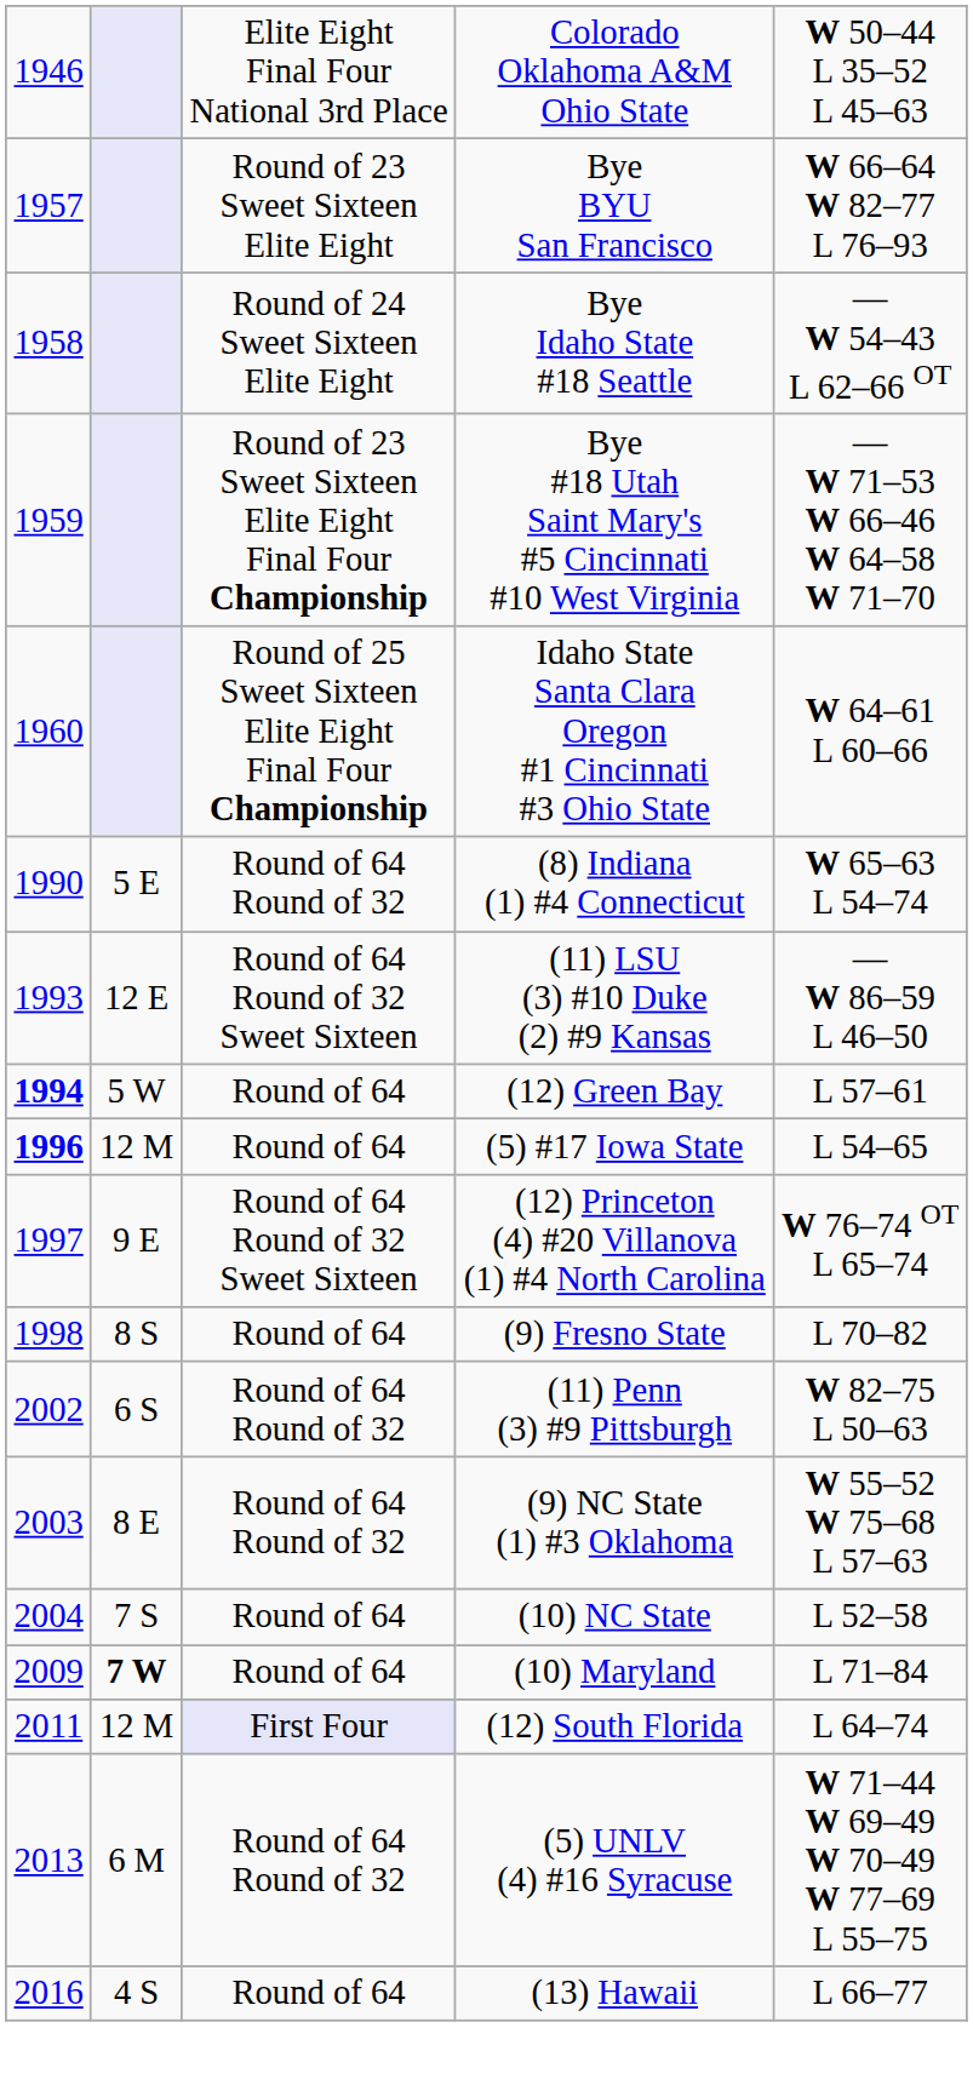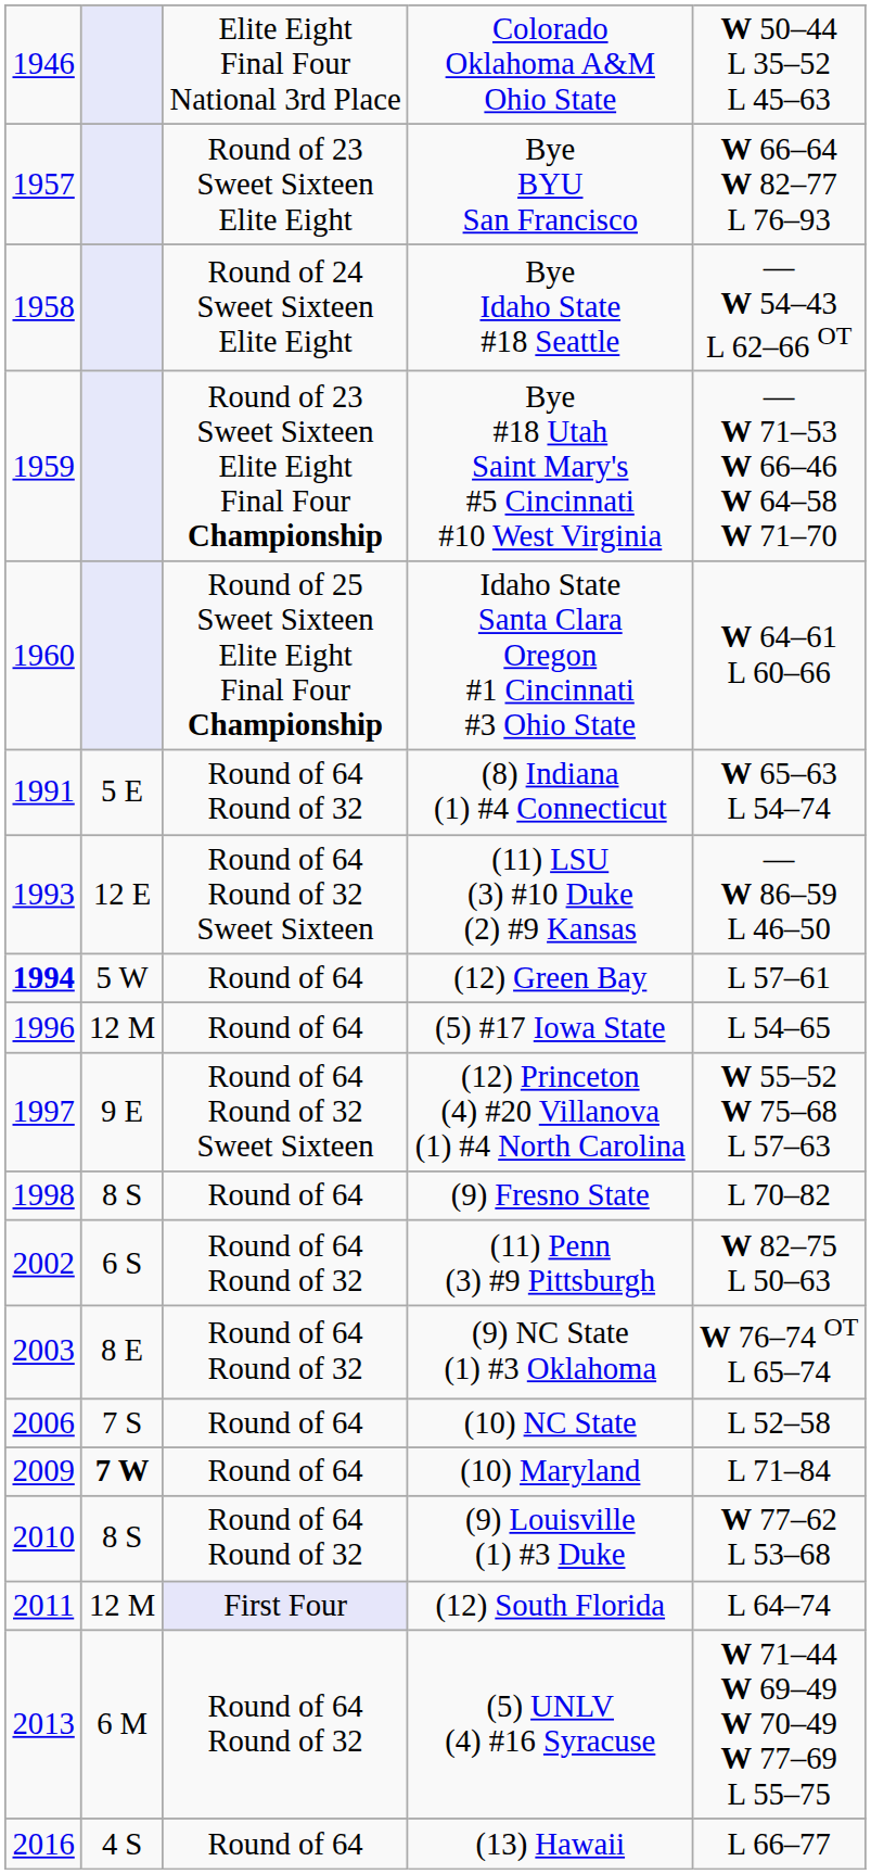(8) Indiana (1) #4 Connecticut | column 1: 1990 -> 1991
(5) #17 Iowa State | column 1: bold -> normal
(12) Princeton (4) #20 Villanova (1) #4 North Carolina | column 5: W 76–74 OT L 65–74 -> W 55–52 W 75–68 L 57–63
(9) NC State (1) #3 Oklahoma | column 5: W 55–52 W 75–68 L 57–63 -> W 76–74 OT L 65–74
(10) NC State | column 1: 2004 -> 2006
+ row: 2010 | 8 S | Round of 64 Round of 32 | (9) Louisville (1) #3 Duke | W 77–62 L 53–68
